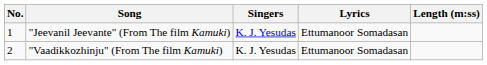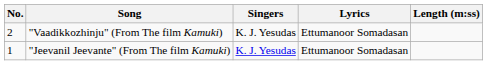rows swapped: "Jeevanil Jeevante" (From The film Kamuki) <-> "Vaadikkozhinju" (From The film Kamuki)
